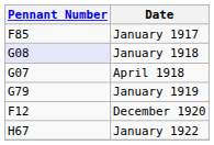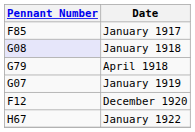April 1918 | Pennant Number: G07 -> G79
January 1919 | Pennant Number: G79 -> G07
